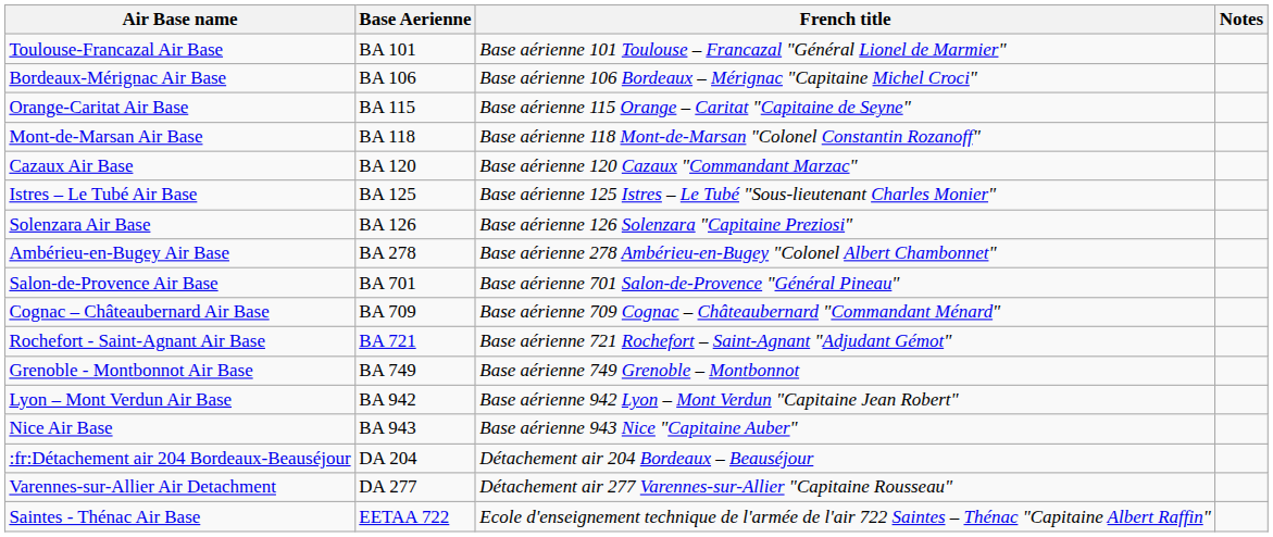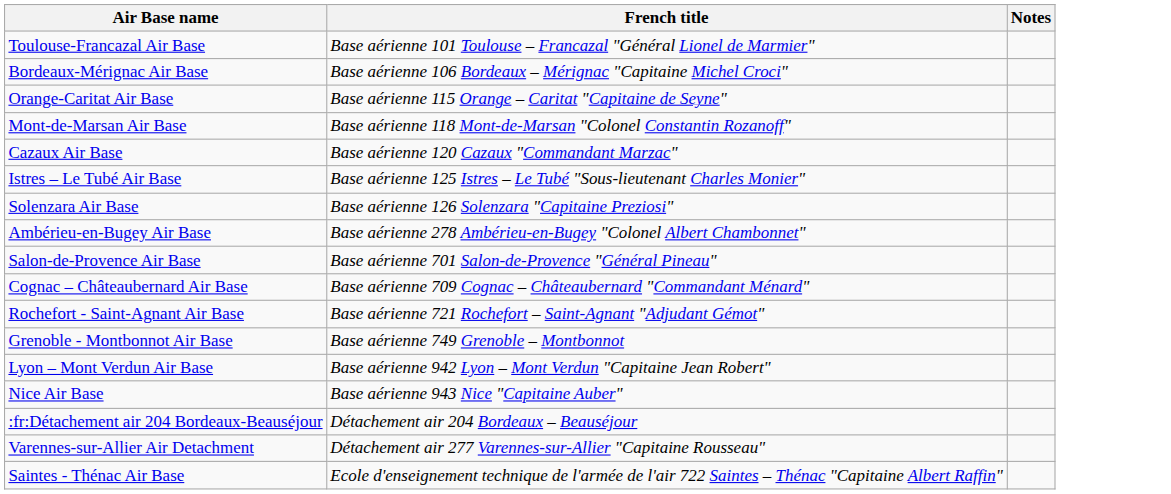- column: Base Aerienne | BA 101 | BA 106 | BA 115 | BA 118 | BA 120 | BA 125 | BA 126 | BA 278 | BA 701 | BA 709 | BA 721 | BA 749 | BA 942 | BA 943 | DA 204 | DA 277 | EETAA 722
